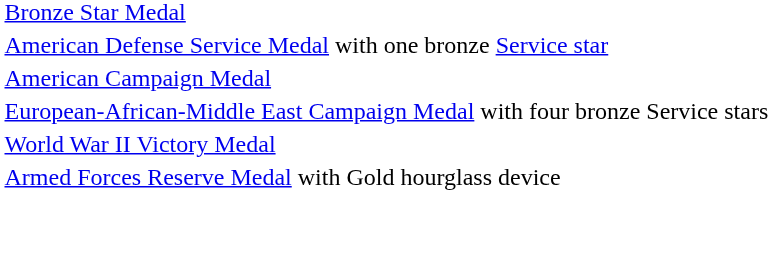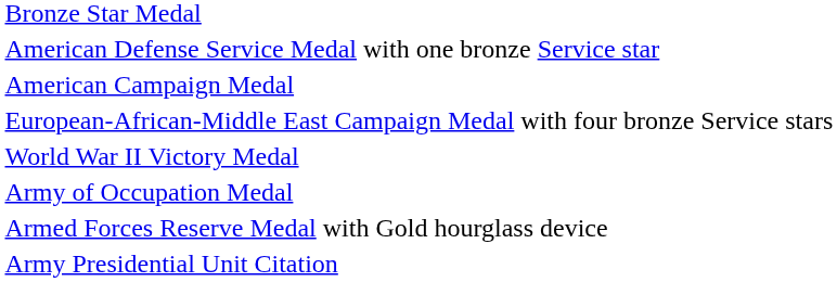+ row: Army of Occupation Medal
+ row: Army Presidential Unit Citation
